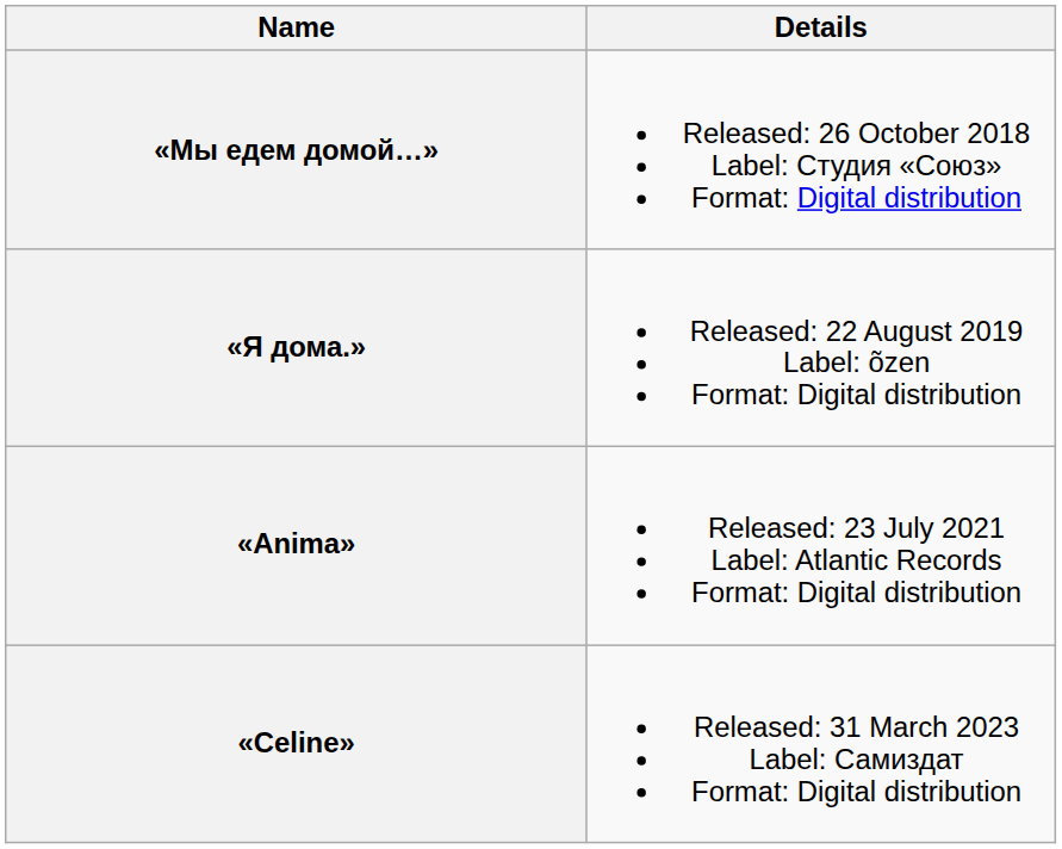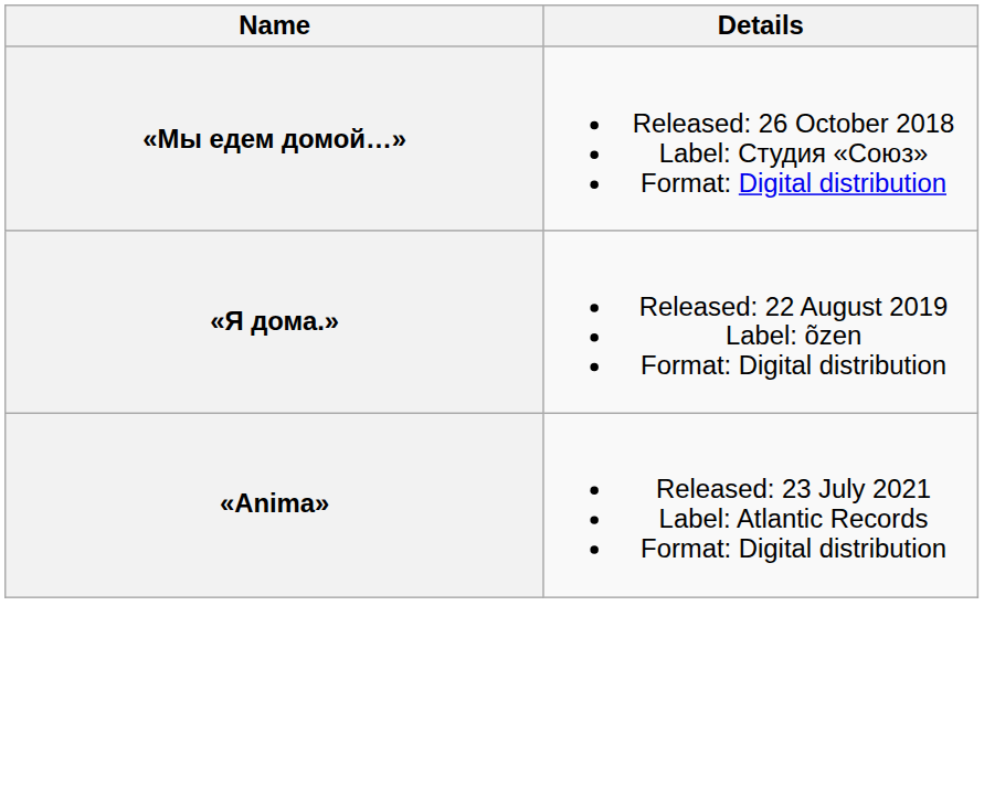- row: «Celine» | Released: 31 March 2023 Label: Самиздат Format: Digital distribution
